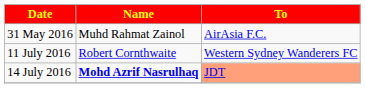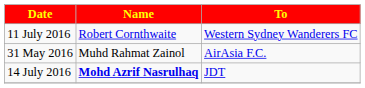rows swapped: 31 May 2016 <-> 11 July 2016
14 July 2016 | To: lightsalmon background -> no background
